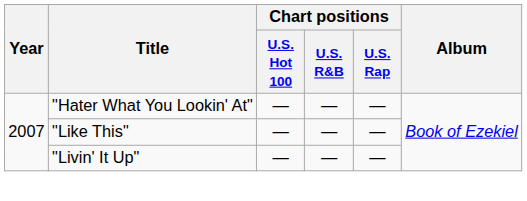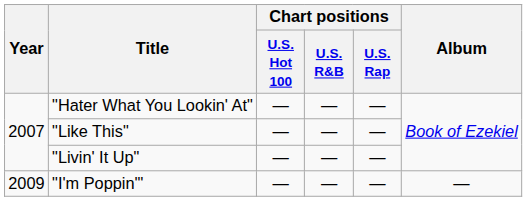+ row: 2009 | "I'm Poppin'" | — | — | — | —
